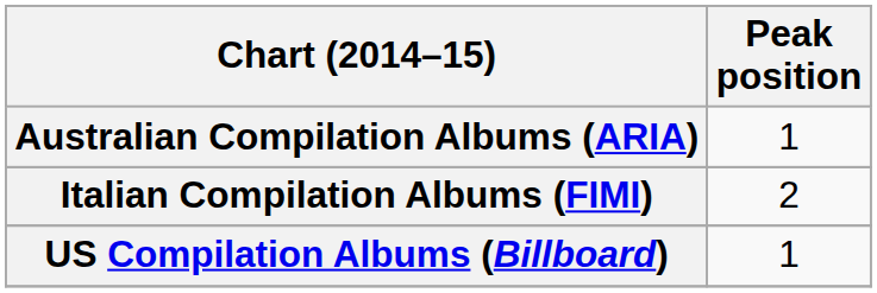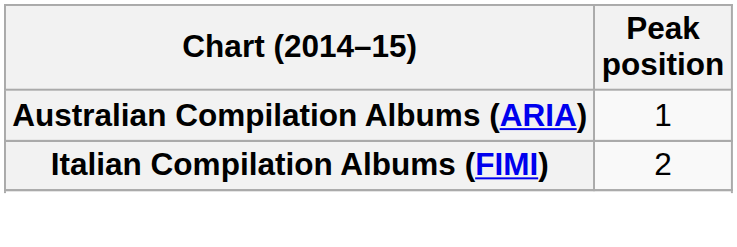- row: US Compilation Albums (Billboard) | 1
